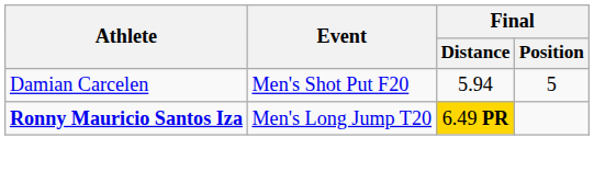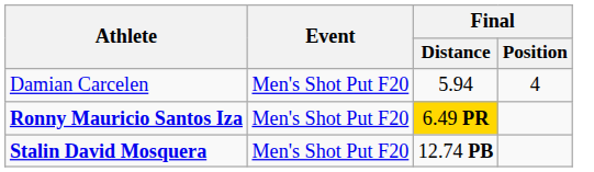Damian Carcelen | Final / Position: 5 -> 4
Ronny Mauricio Santos Iza | Event: Men's Long Jump T20 -> Men's Shot Put F20
+ row: Stalin David Mosquera | Men's Shot Put F20 | 12.74 PB
